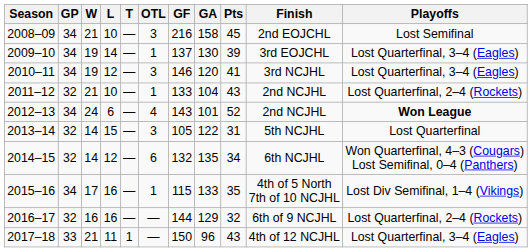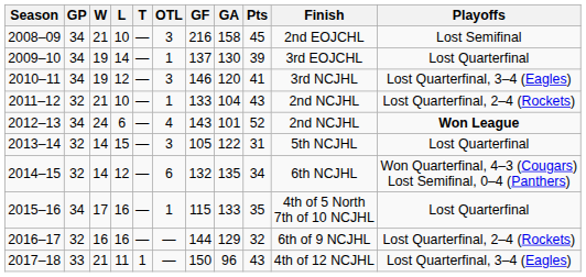2009–10 | Playoffs: Lost Quarterfinal, 3–4 (Eagles) -> Lost Quarterfinal
2015–16 | Playoffs: Lost Div Semifinal, 1–4 (Vikings) -> Lost Quarterfinal
